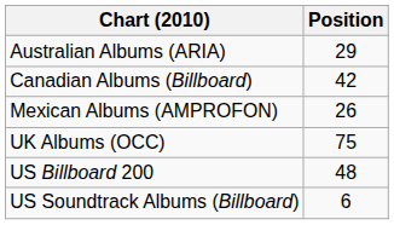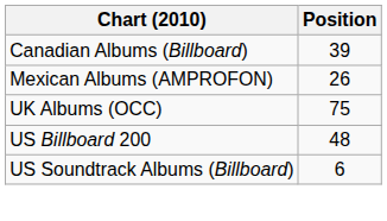- row: Australian Albums (ARIA) | 29
Canadian Albums (Billboard) | Position: 42 -> 39
